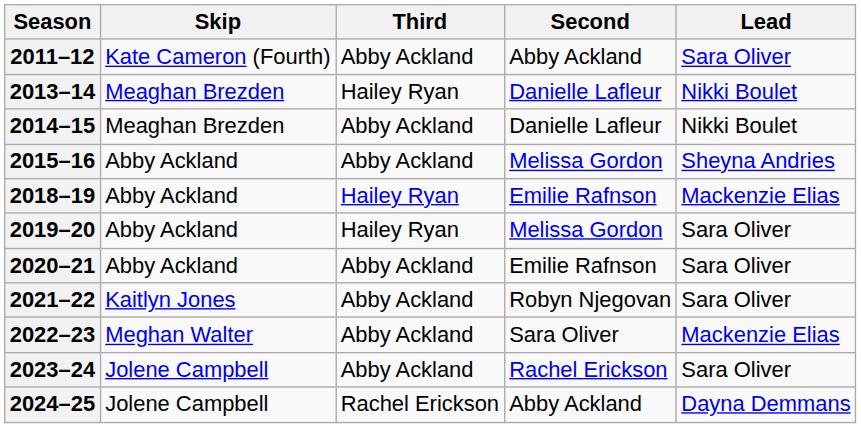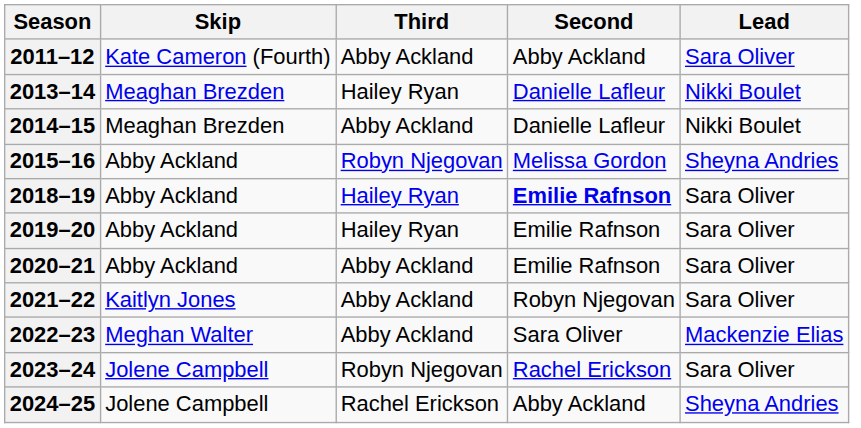2015–16 | Third: Abby Ackland -> Robyn Njegovan
2018–19 | Second: normal -> bold
2018–19 | Lead: Mackenzie Elias -> Sara Oliver
2019–20 | Second: Melissa Gordon -> Emilie Rafnson
2023–24 | Third: Abby Ackland -> Robyn Njegovan
2024–25 | Lead: Dayna Demmans -> Sheyna Andries
